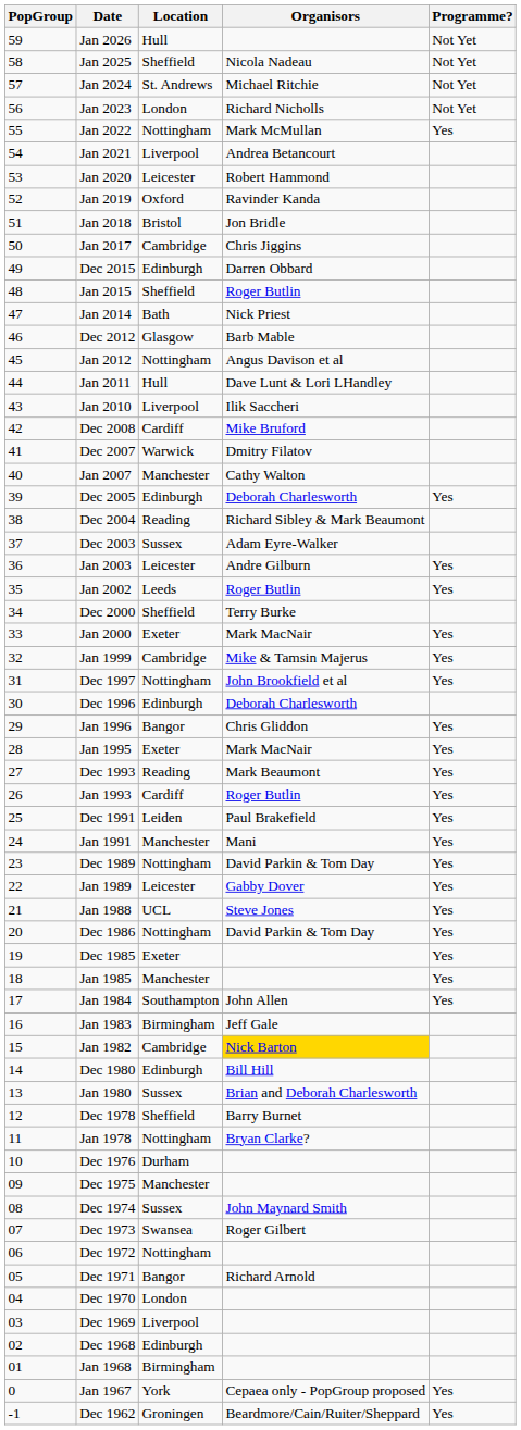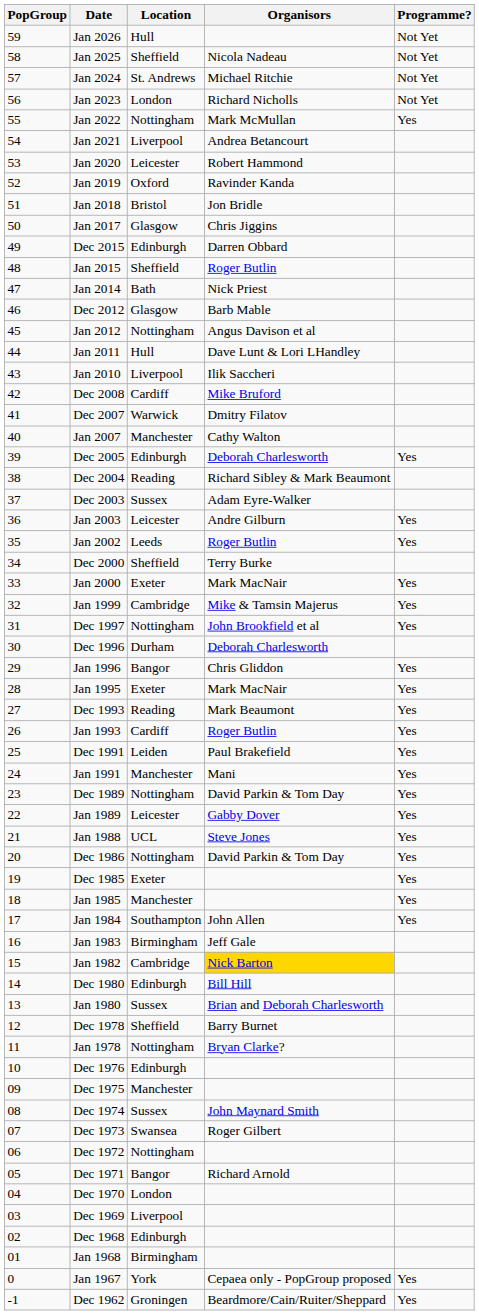Jan 2017 | Location: Cambridge -> Glasgow
Dec 1996 | Location: Edinburgh -> Durham
Dec 1976 | Location: Durham -> Edinburgh
